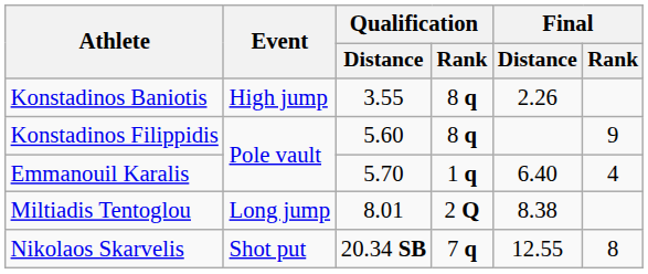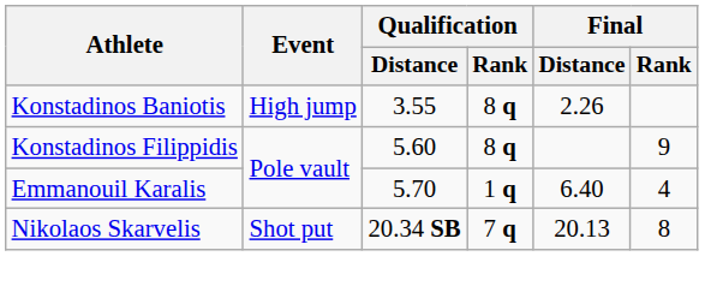- row: Miltiadis Tentoglou | Long jump | 8.01 | 2 Q | 8.38
Nikolaos Skarvelis | Final / Distance: 12.55 -> 20.13
